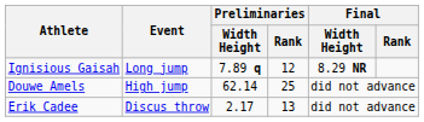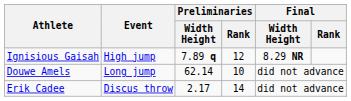Ignisious Gaisah | Event: Long jump -> High jump
Douwe Amels | Event: High jump -> Long jump
Douwe Amels | Preliminaries / Rank: 25 -> 10
Erik Cadee | Preliminaries / Rank: 13 -> 14
